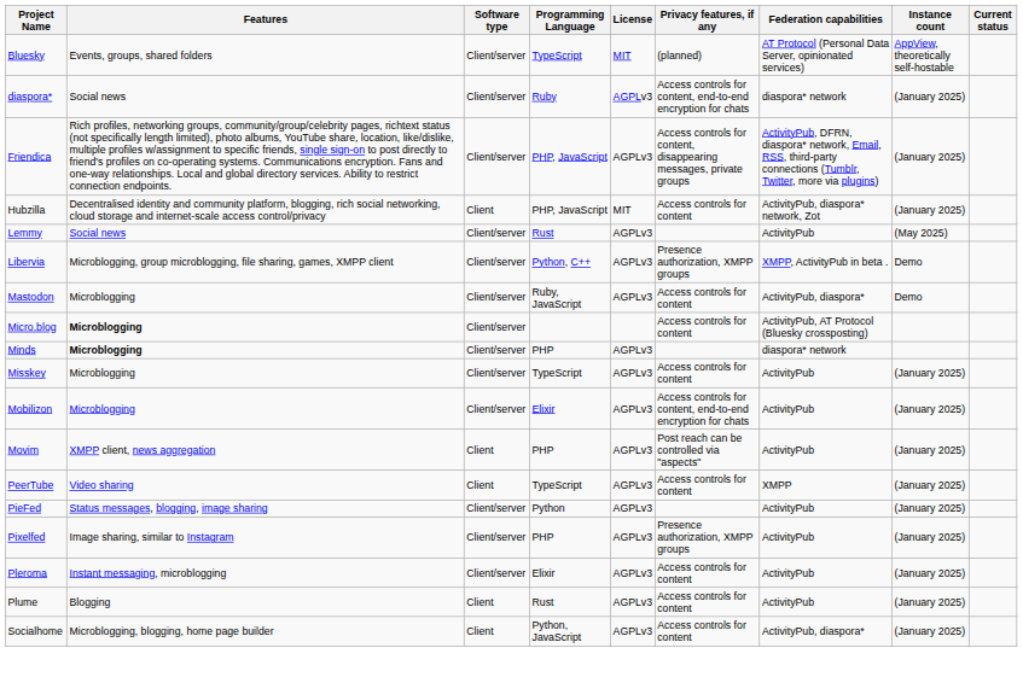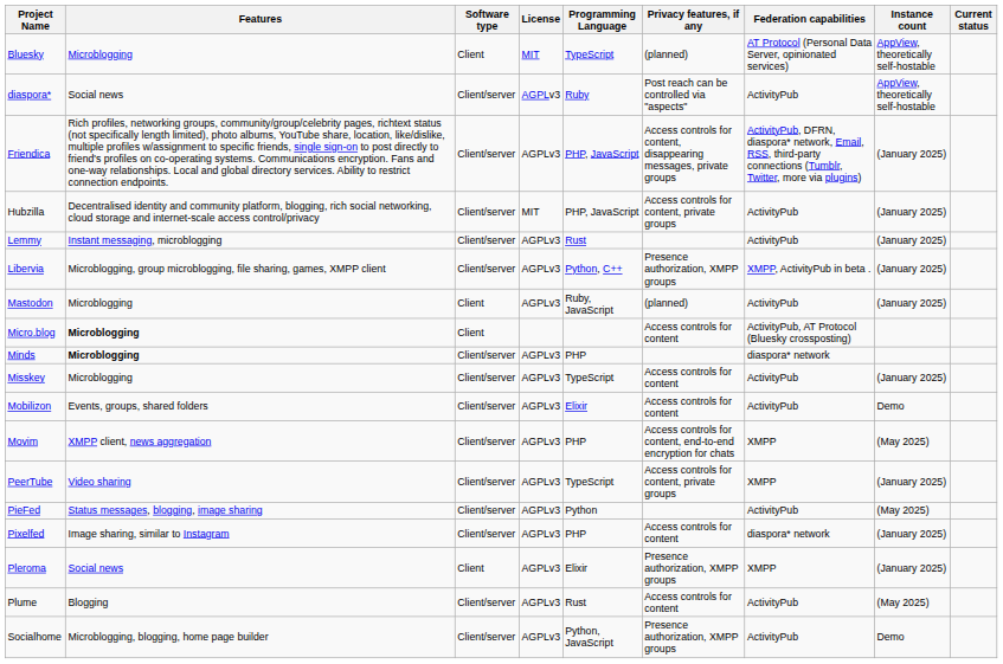columns swapped: Programming Language <-> License
Bluesky | Features: Events, groups, shared folders -> Microblogging
Bluesky | Software type: Client/server -> Client
diaspora* | Privacy features, if any: Access controls for content, end-to-end encryption for chats -> Post reach can be controlled via "aspects"
diaspora* | Federation capabilities: diaspora* network -> ActivityPub
diaspora* | Instance count: (January 2025) -> AppView, theoretically self-hostable
Hubzilla | Software type: Client -> Client/server
Hubzilla | Privacy features, if any: Access controls for content -> Access controls for content, private groups
Hubzilla | Federation capabilities: ActivityPub, diaspora* network, Zot -> ActivityPub
Lemmy | Features: Social news -> Instant messaging, microblogging
Lemmy | Instance count: (May 2025) -> (January 2025)
Libervia | Instance count: Demo -> (January 2025)
Mastodon | Software type: Client/server -> Client
Mastodon | Privacy features, if any: Access controls for content -> (planned)
Mastodon | Federation capabilities: ActivityPub, diaspora* -> ActivityPub
Mastodon | Instance count: Demo -> (January 2025)
Micro.blog | Software type: Client/server -> Client
Mobilizon | Features: Microblogging -> Events, groups, shared folders
Mobilizon | Privacy features, if any: Access controls for content, end-to-end encryption for chats -> Access controls for content
Mobilizon | Instance count: (January 2025) -> Demo
Movim | Software type: Client -> Client/server
Movim | Privacy features, if any: Post reach can be controlled via "aspects" -> Access controls for content, end-to-end encryption for chats
Movim | Federation capabilities: ActivityPub -> XMPP
Movim | Instance count: (January 2025) -> (May 2025)
PeerTube | Software type: Client -> Client/server
PeerTube | Privacy features, if any: Access controls for content -> Access controls for content, private groups
PieFed | Instance count: (January 2025) -> (May 2025)
Pixelfed | Privacy features, if any: Presence authorization, XMPP groups -> Access controls for content
Pixelfed | Federation capabilities: ActivityPub -> diaspora* network
Pleroma | Features: Instant messaging, microblogging -> Social news
Pleroma | Software type: Client/server -> Client
Pleroma | Privacy features, if any: Access controls for content -> Presence authorization, XMPP groups
Pleroma | Federation capabilities: ActivityPub -> XMPP
Plume | Software type: Client -> Client/server
Plume | Instance count: (January 2025) -> (May 2025)
Socialhome | Software type: Client -> Client/server
Socialhome | Privacy features, if any: Access controls for content -> Presence authorization, XMPP groups
Socialhome | Federation capabilities: ActivityPub, diaspora* -> ActivityPub
Socialhome | Instance count: (January 2025) -> Demo
